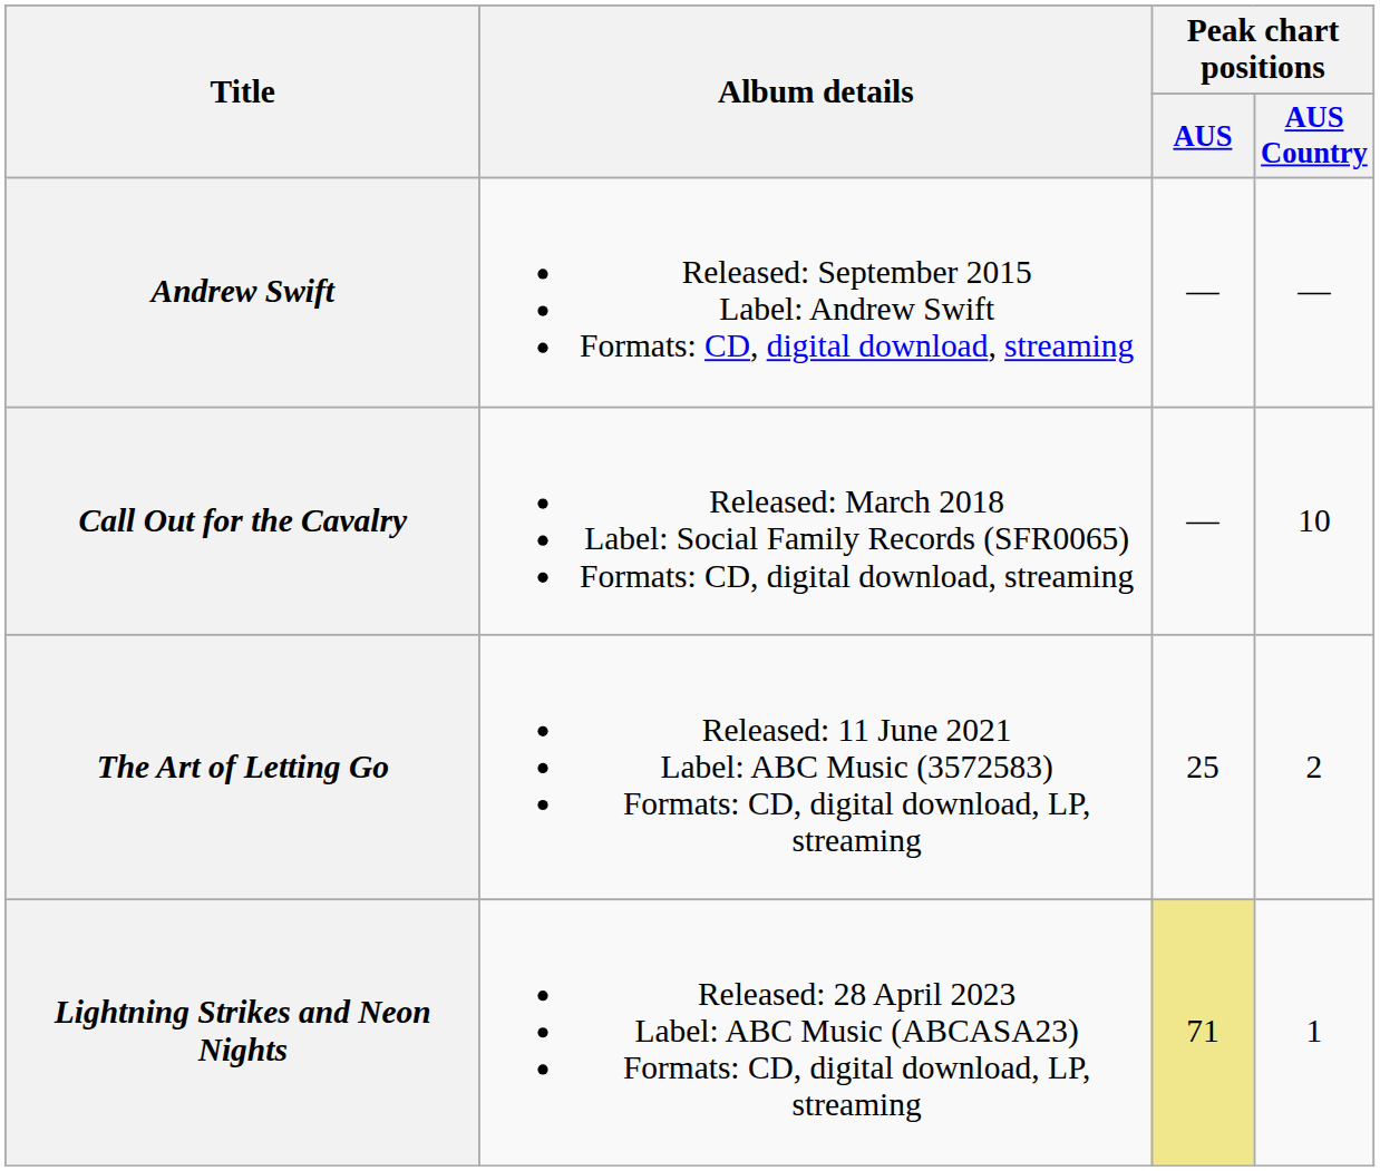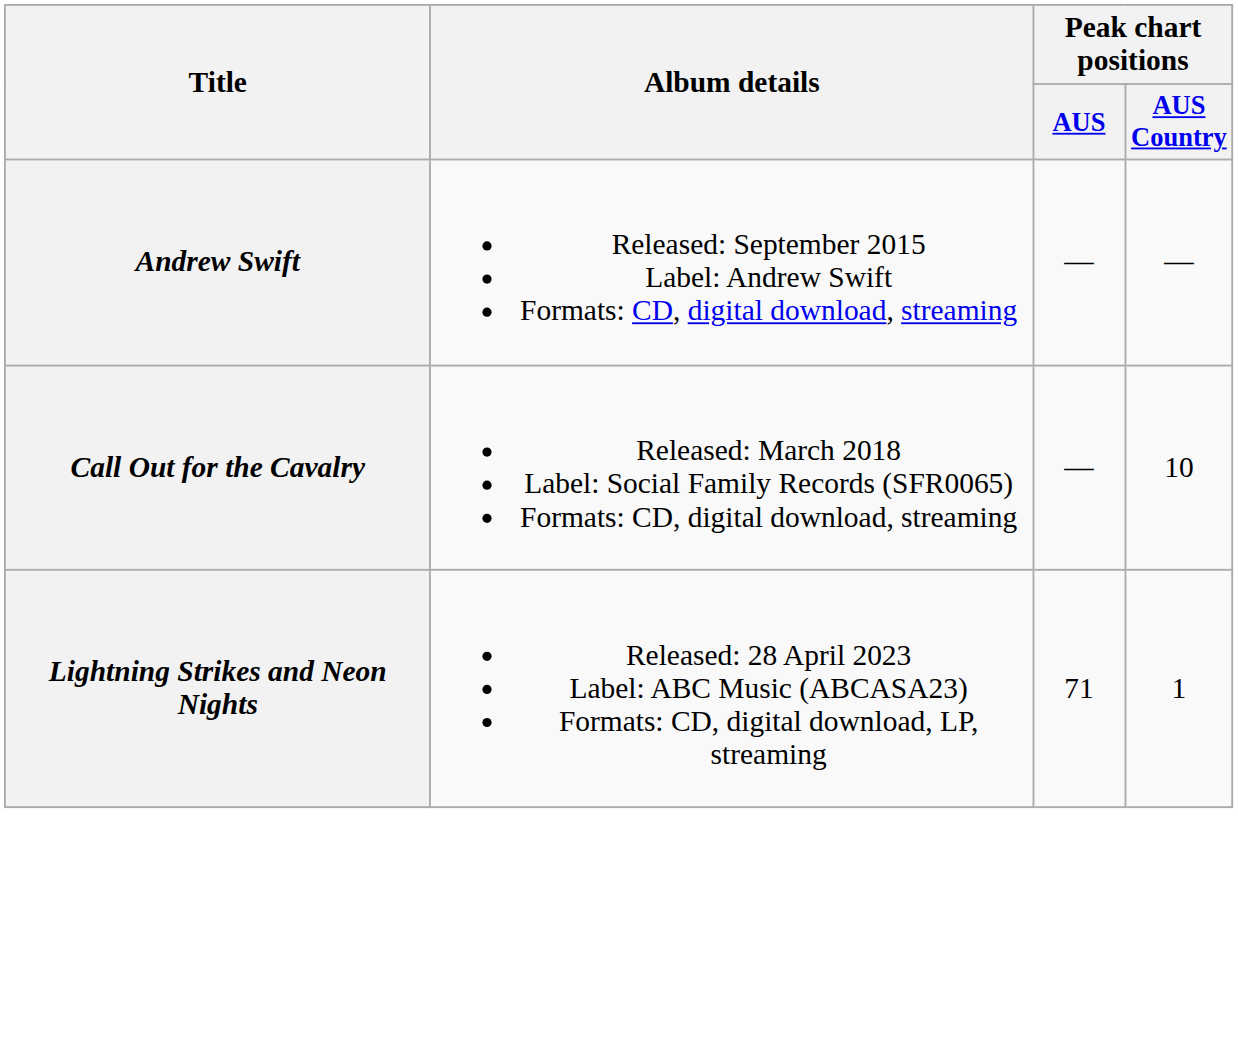- row: The Art of Letting Go | Released: 11 June 2021 Label: ABC Music (3572583) Formats: CD, digital download, LP, streaming | 25 | 2
Lightning Strikes and Neon Nights | Peak chart positions / AUS: khaki background -> no background
